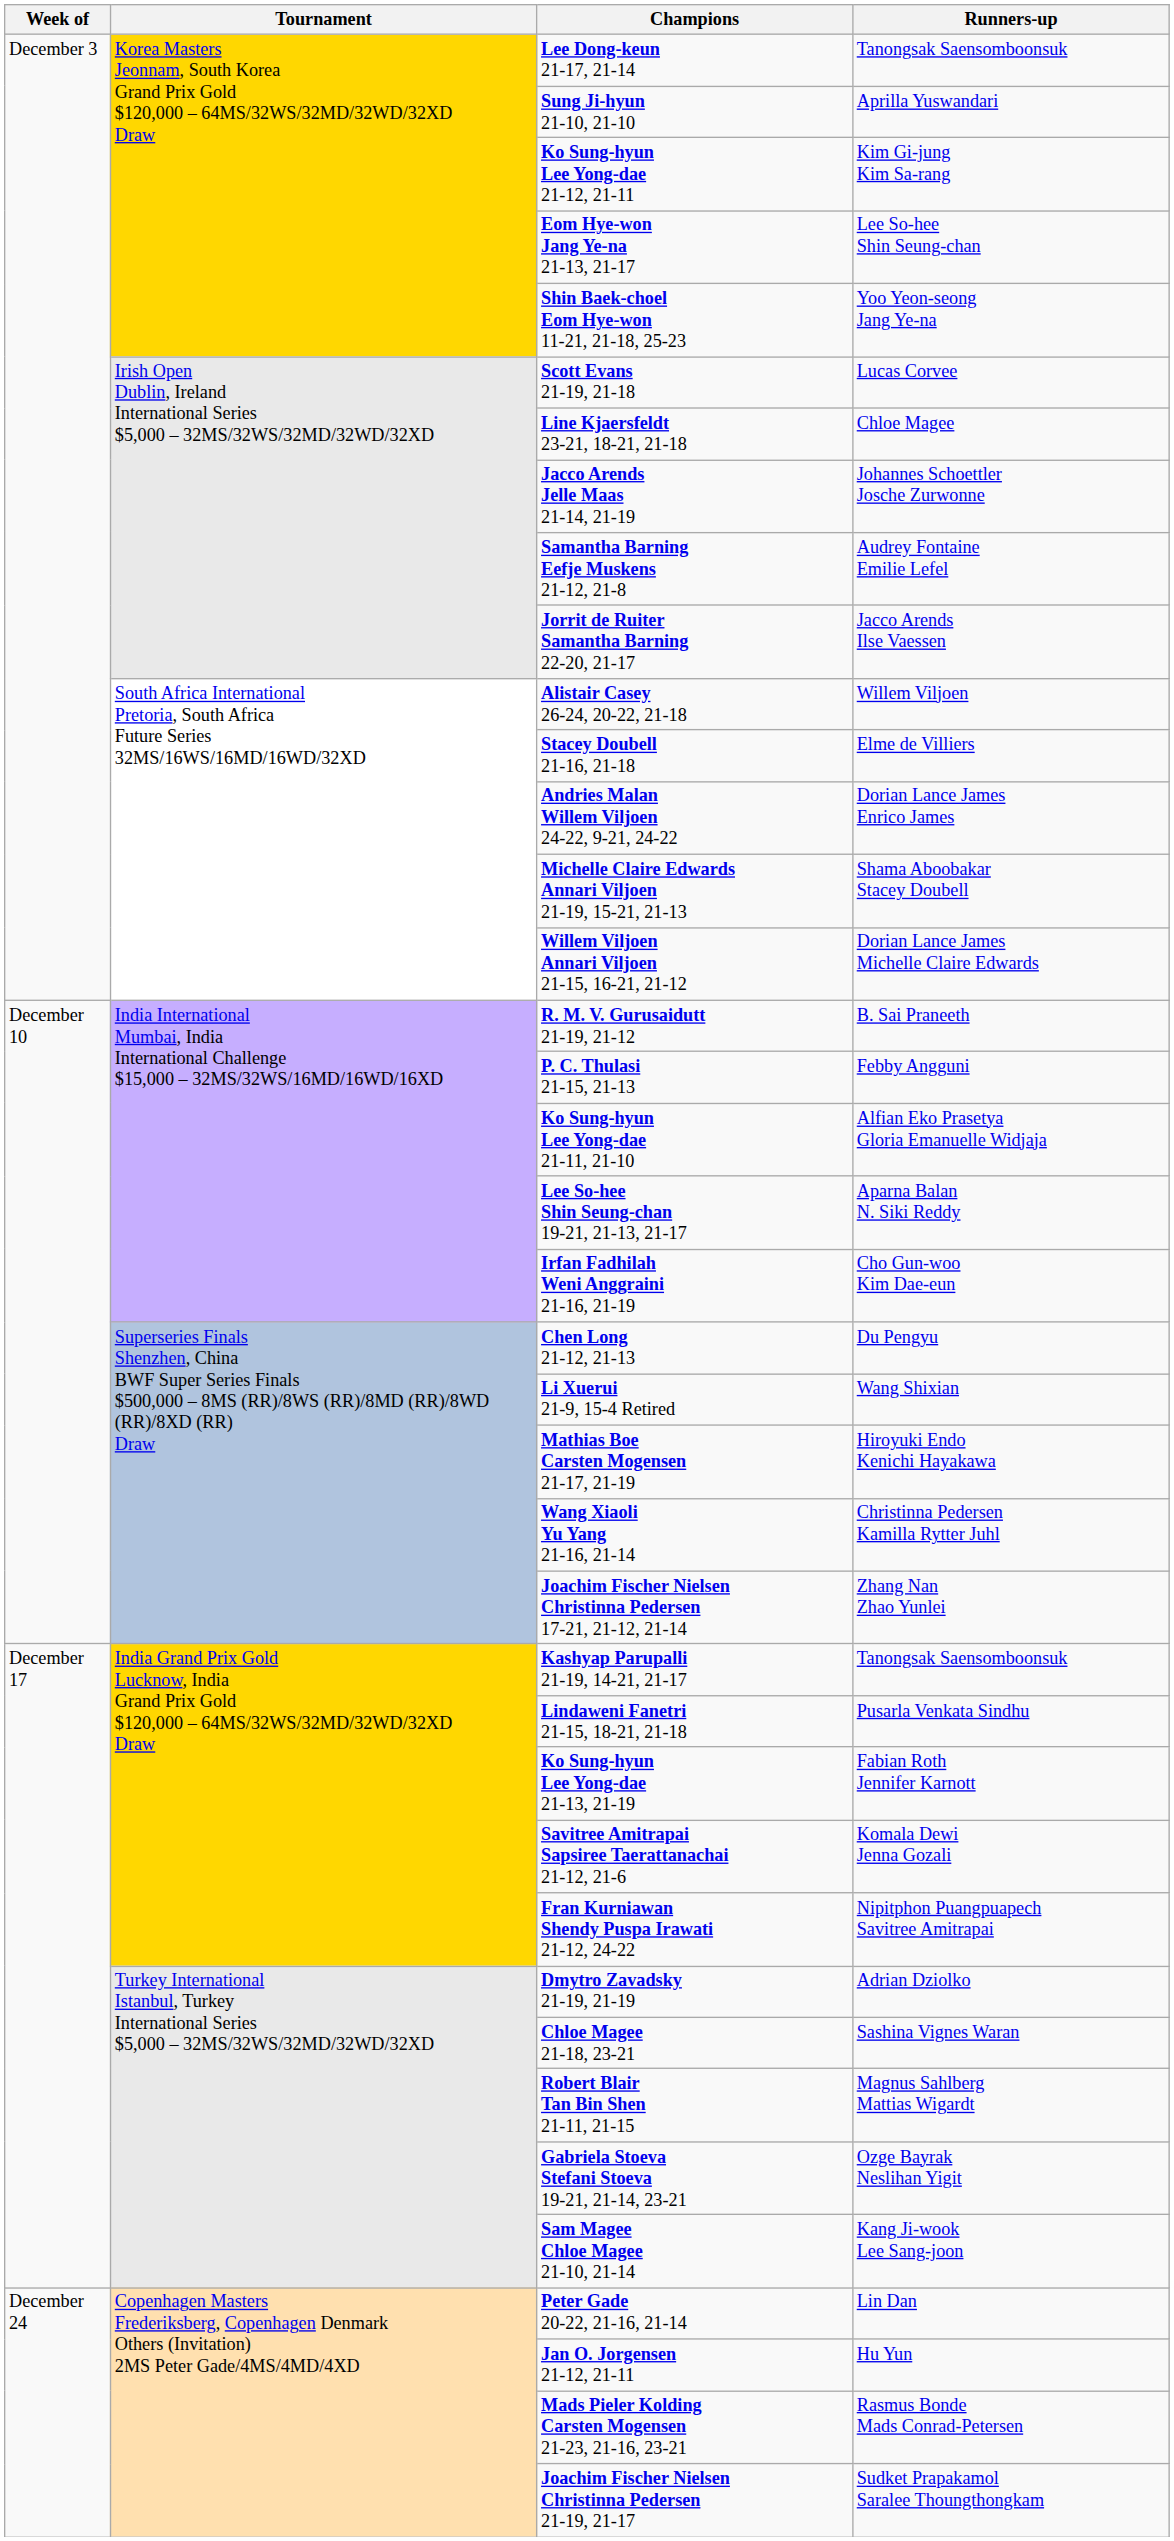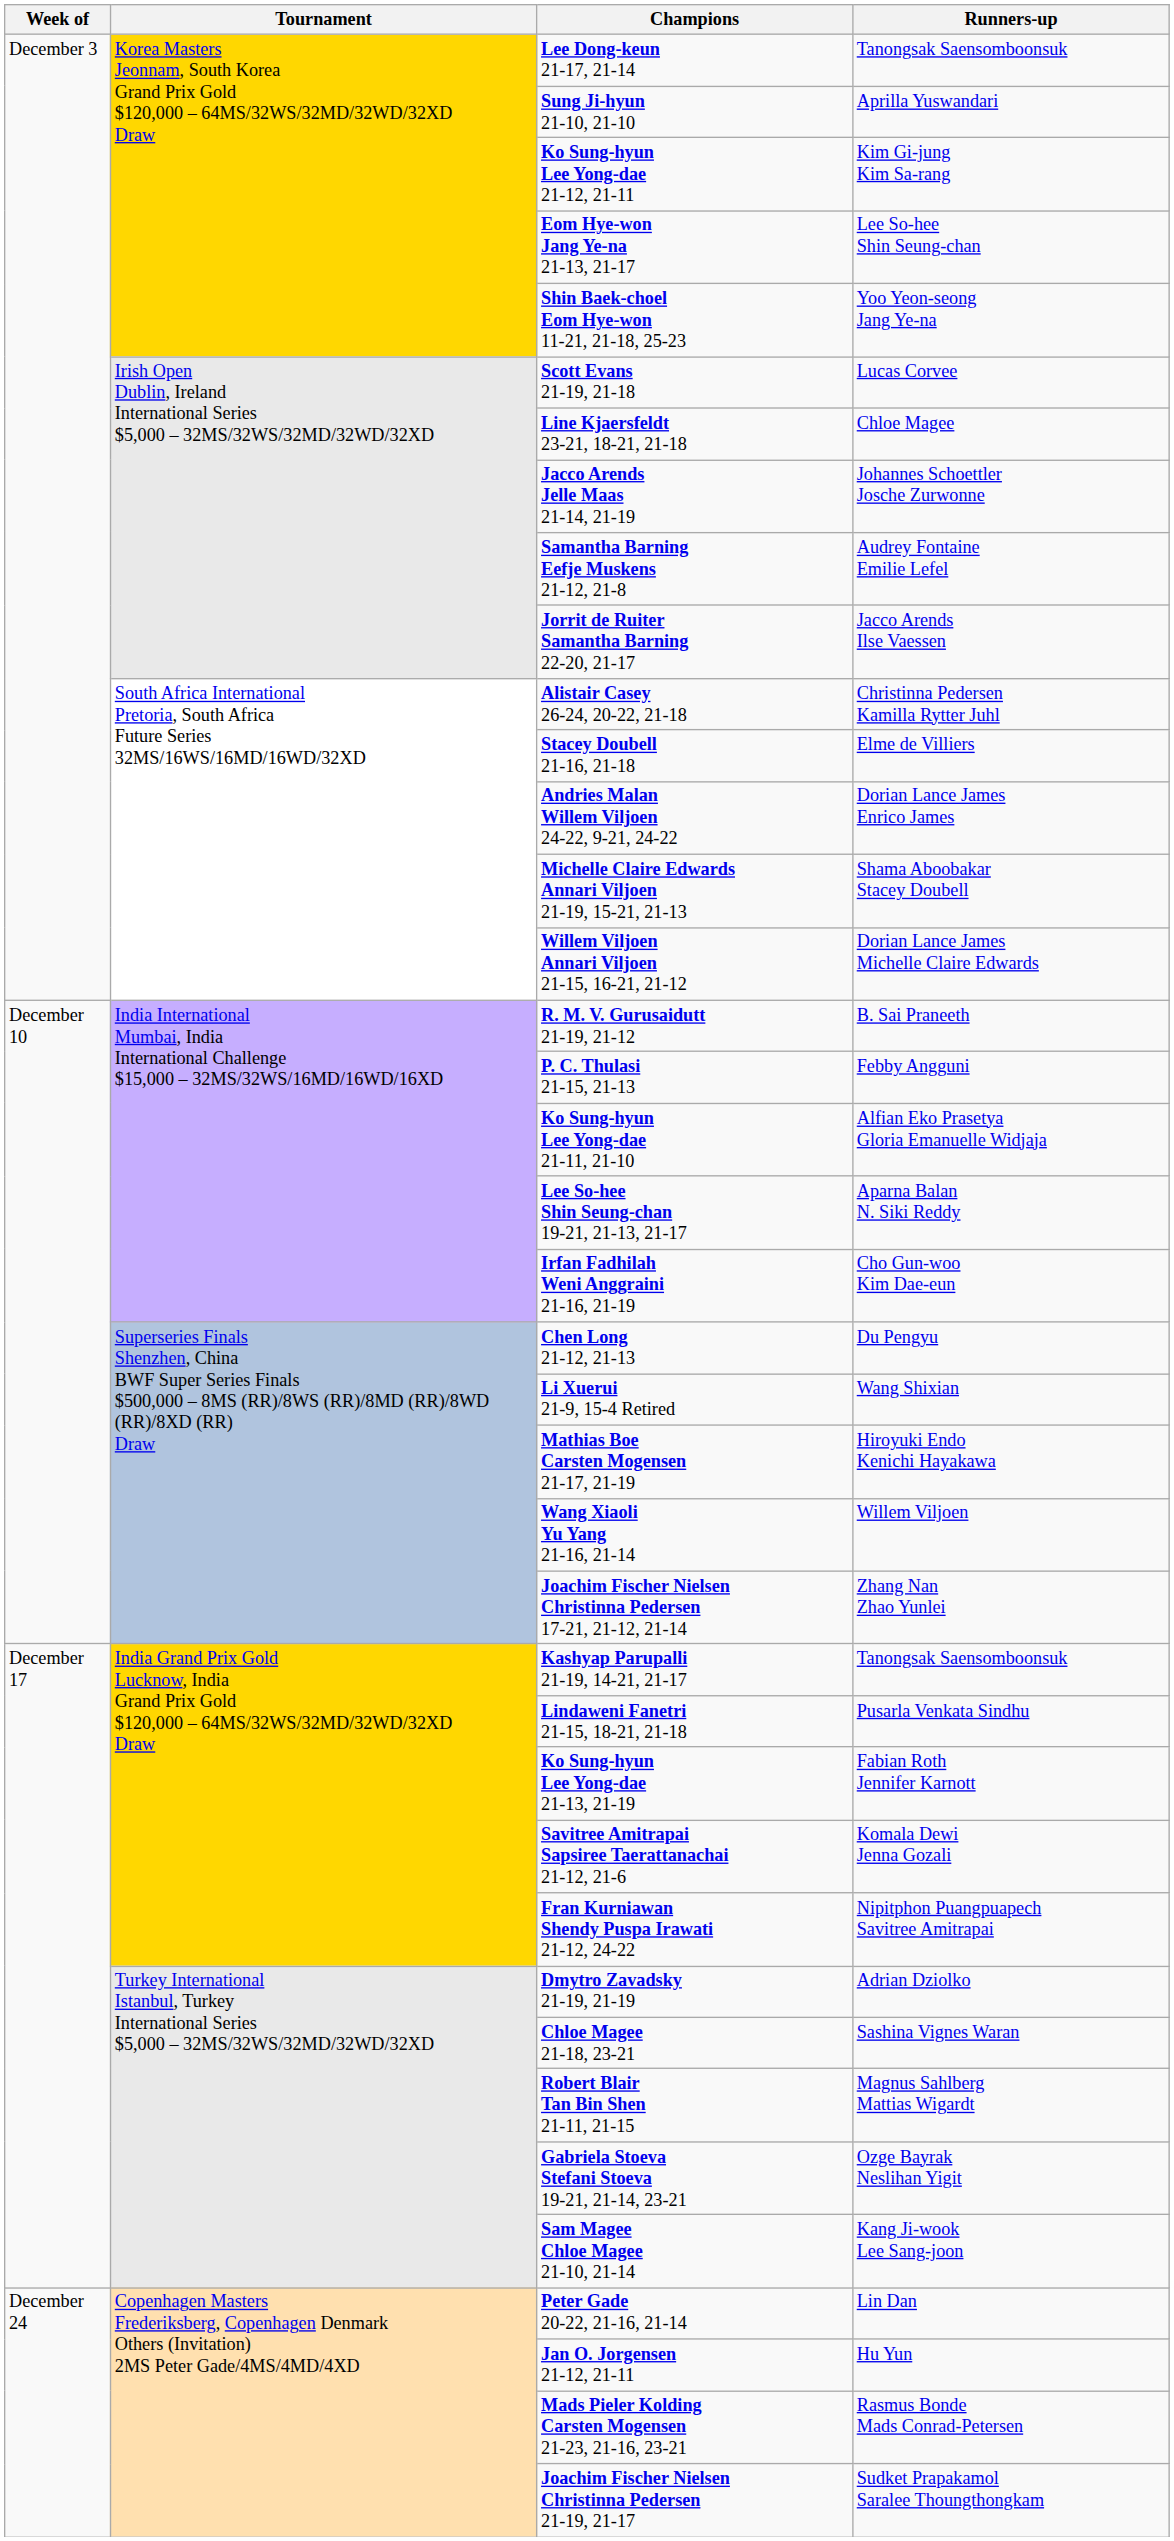Alistair Casey 26-24, 20-22, 21-18 | Runners-up: Willem Viljoen -> Christinna Pedersen Kamilla Rytter Juhl
Wang Xiaoli Yu Yang 21-16, 21-14 | Runners-up: Christinna Pedersen Kamilla Rytter Juhl -> Willem Viljoen
